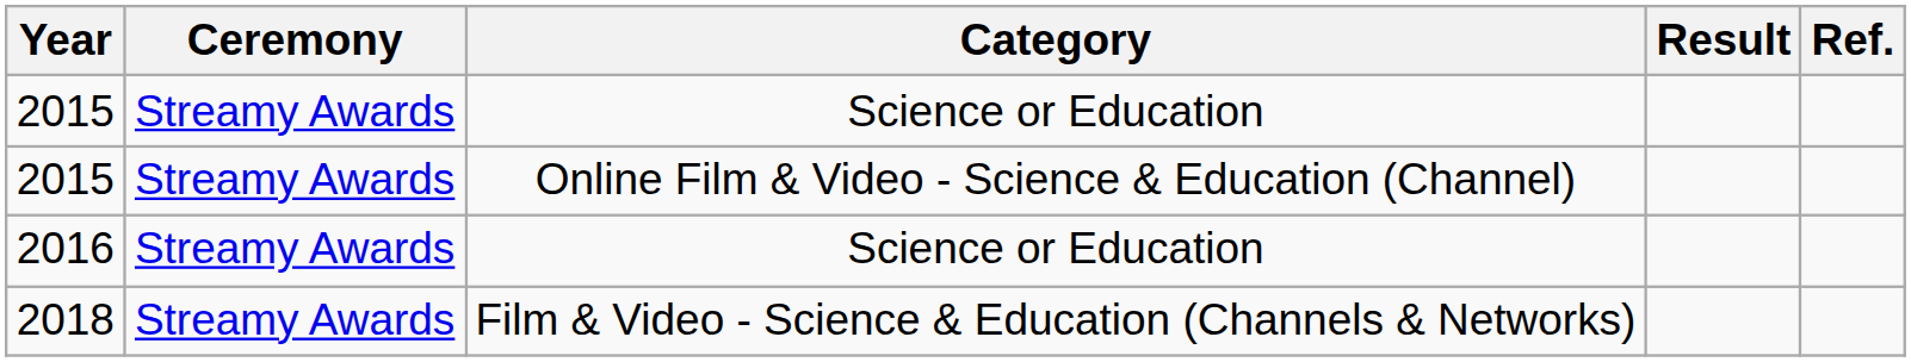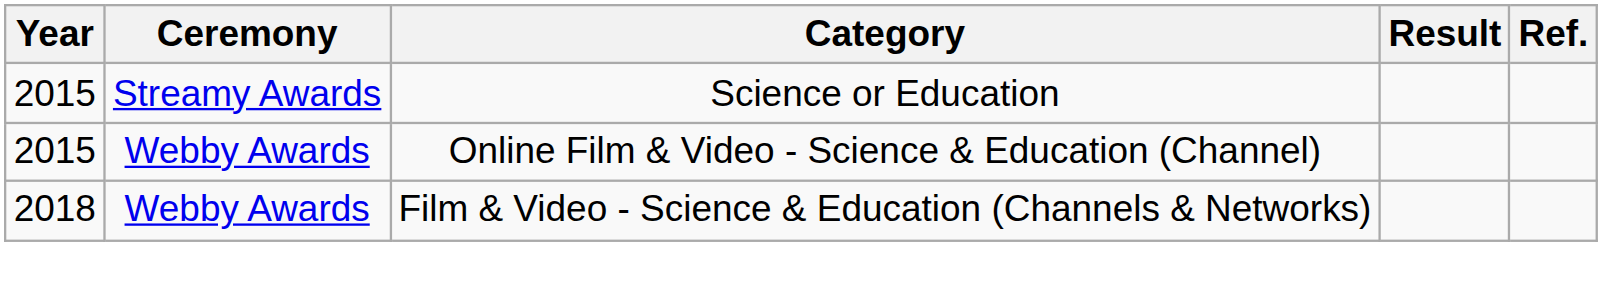2015 / Online Film & Video - Science & Education (Channel) | Ceremony: Streamy Awards -> Webby Awards
- row: 2016 | Streamy Awards | Science or Education
2018 | Ceremony: Streamy Awards -> Webby Awards
